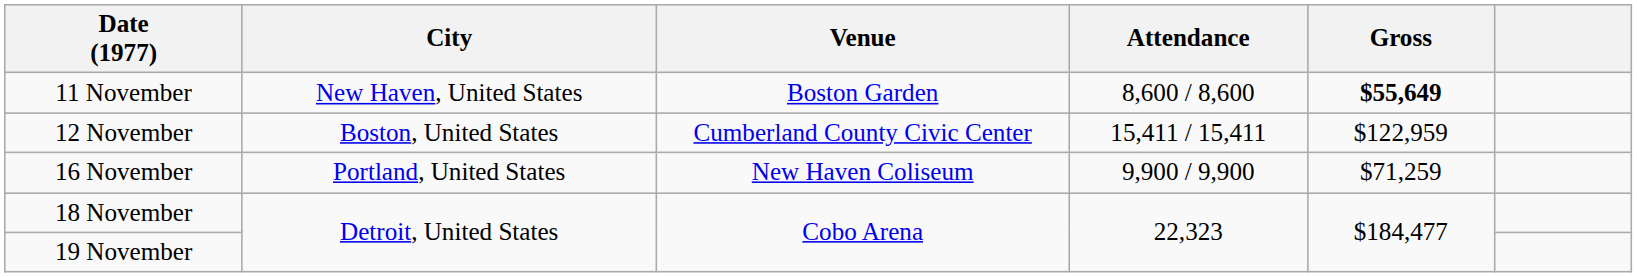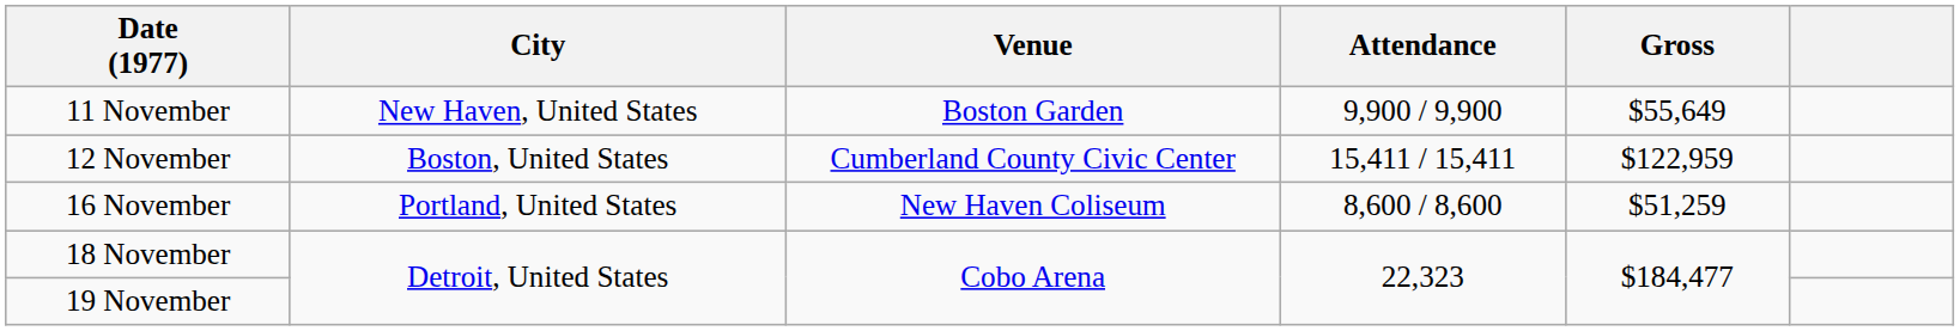11 November | Attendance: 8,600 / 8,600 -> 9,900 / 9,900
11 November | Gross: bold -> normal
16 November | Attendance: 9,900 / 9,900 -> 8,600 / 8,600
16 November | Gross: $71,259 -> $51,259
